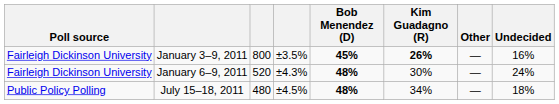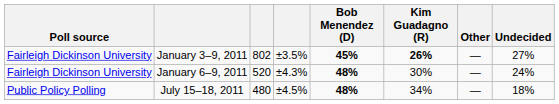January 3–9, 2011 | column 3: 800 -> 802
January 3–9, 2011 | Undecided: 16% -> 27%
